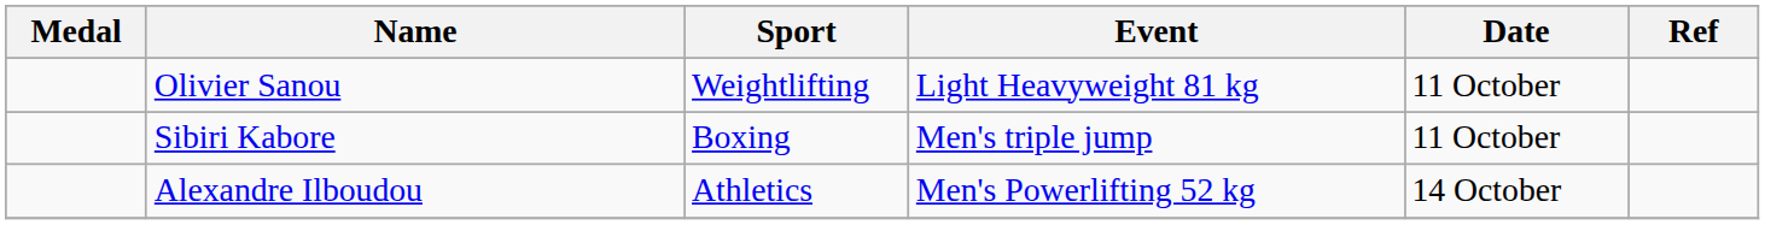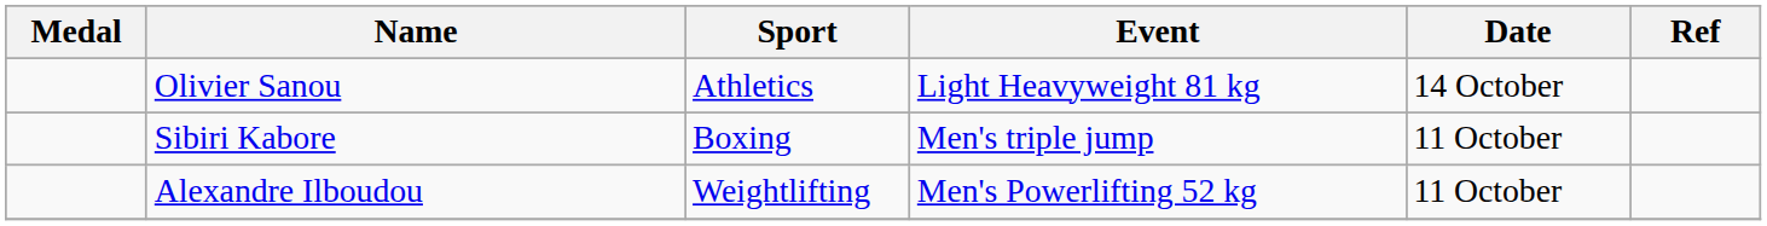Olivier Sanou | Sport: Weightlifting -> Athletics
Olivier Sanou | Date: 11 October -> 14 October
Alexandre Ilboudou | Sport: Athletics -> Weightlifting
Alexandre Ilboudou | Date: 14 October -> 11 October
